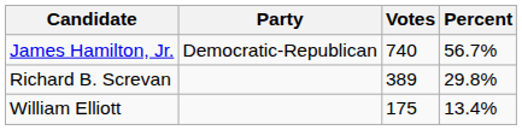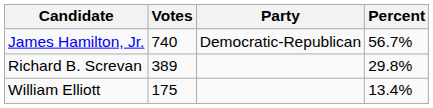columns swapped: Party <-> Votes
